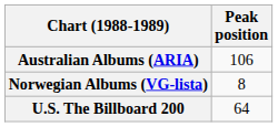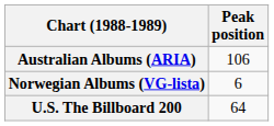Norwegian Albums (VG-lista) | Peak position: 8 -> 6
